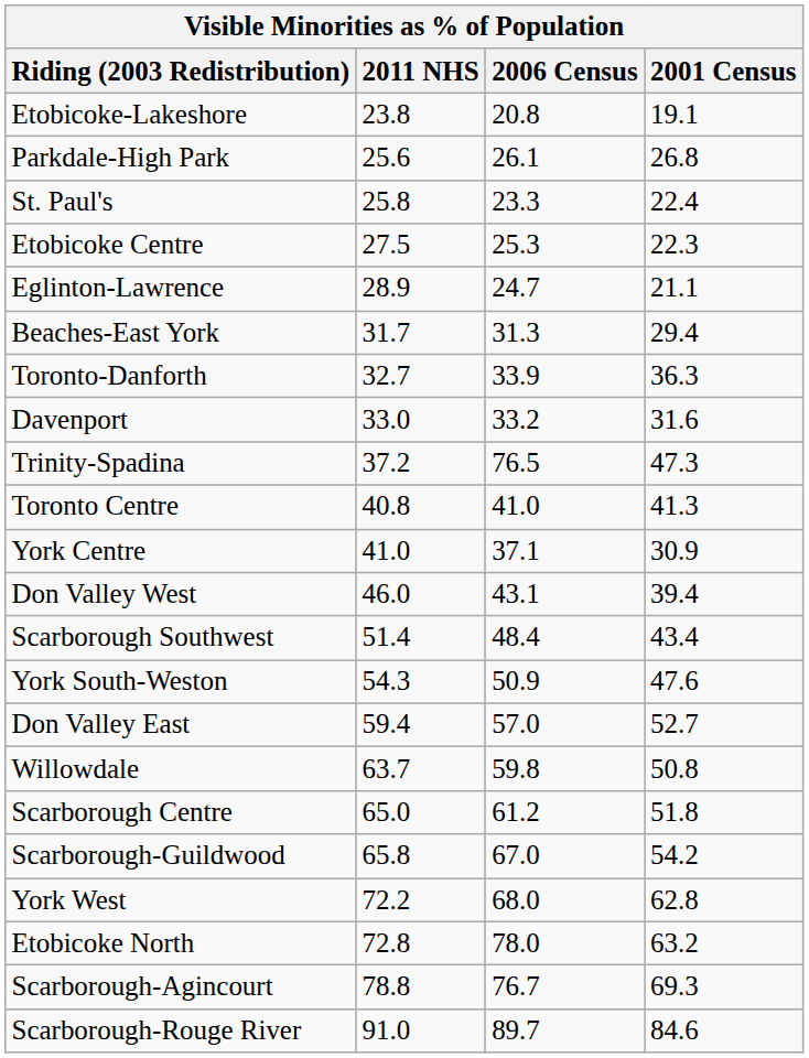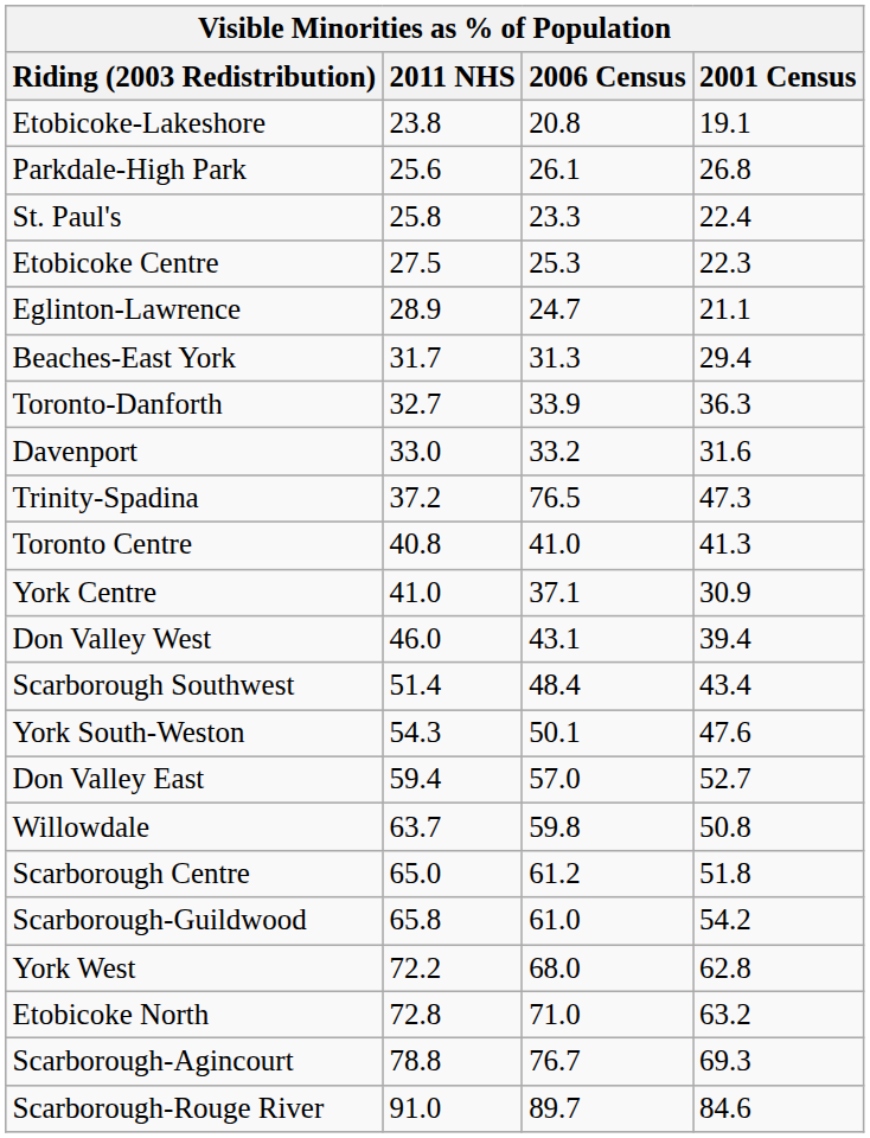York South-Weston | 2006 Census: 50.9 -> 50.1
Scarborough-Guildwood | 2006 Census: 67.0 -> 61.0
Etobicoke North | 2006 Census: 78.0 -> 71.0
